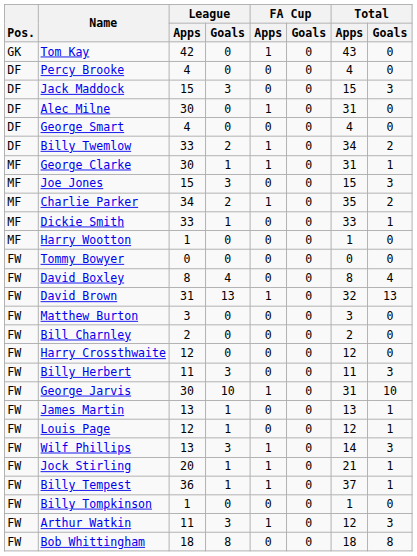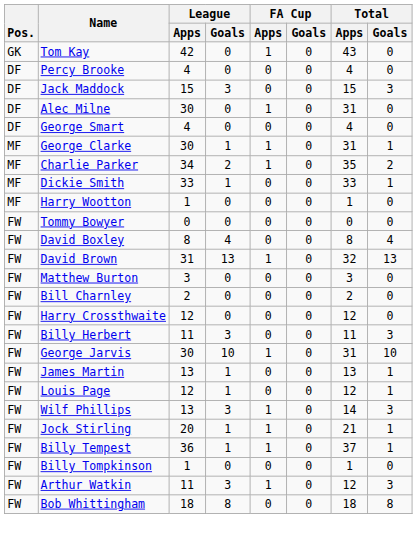- row: DF | Billy Twemlow | 33 | 2 | 1 | 0 | 34 | 2
- row: MF | Joe Jones | 15 | 3 | 0 | 0 | 15 | 3
